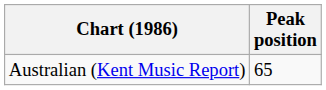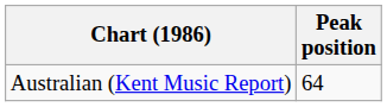Australian (Kent Music Report) | Peak position: 65 -> 64
